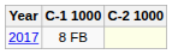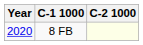8 FB | Year: 2017 -> 2020
